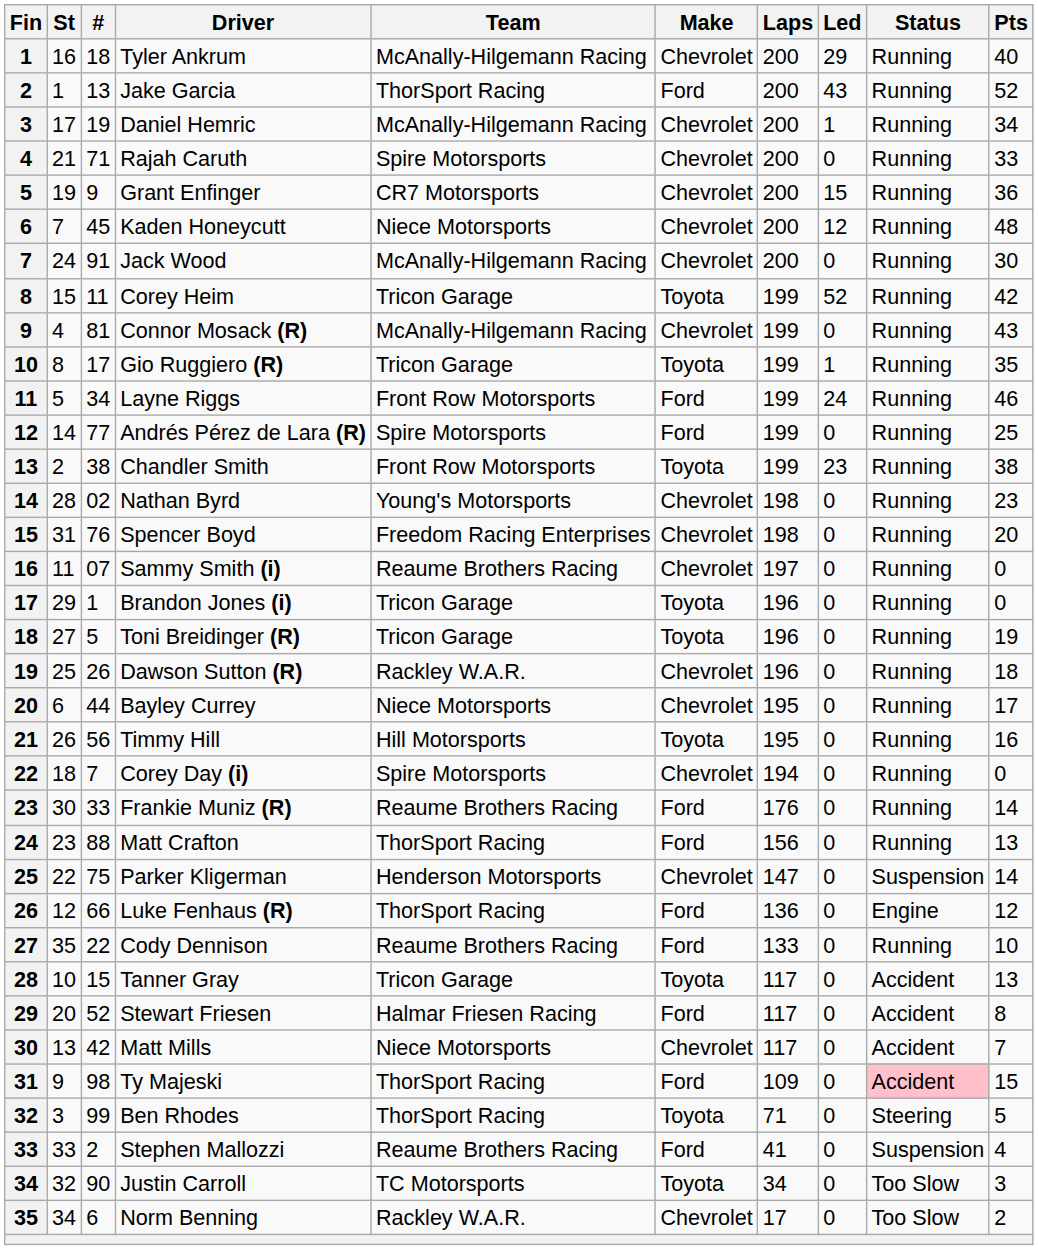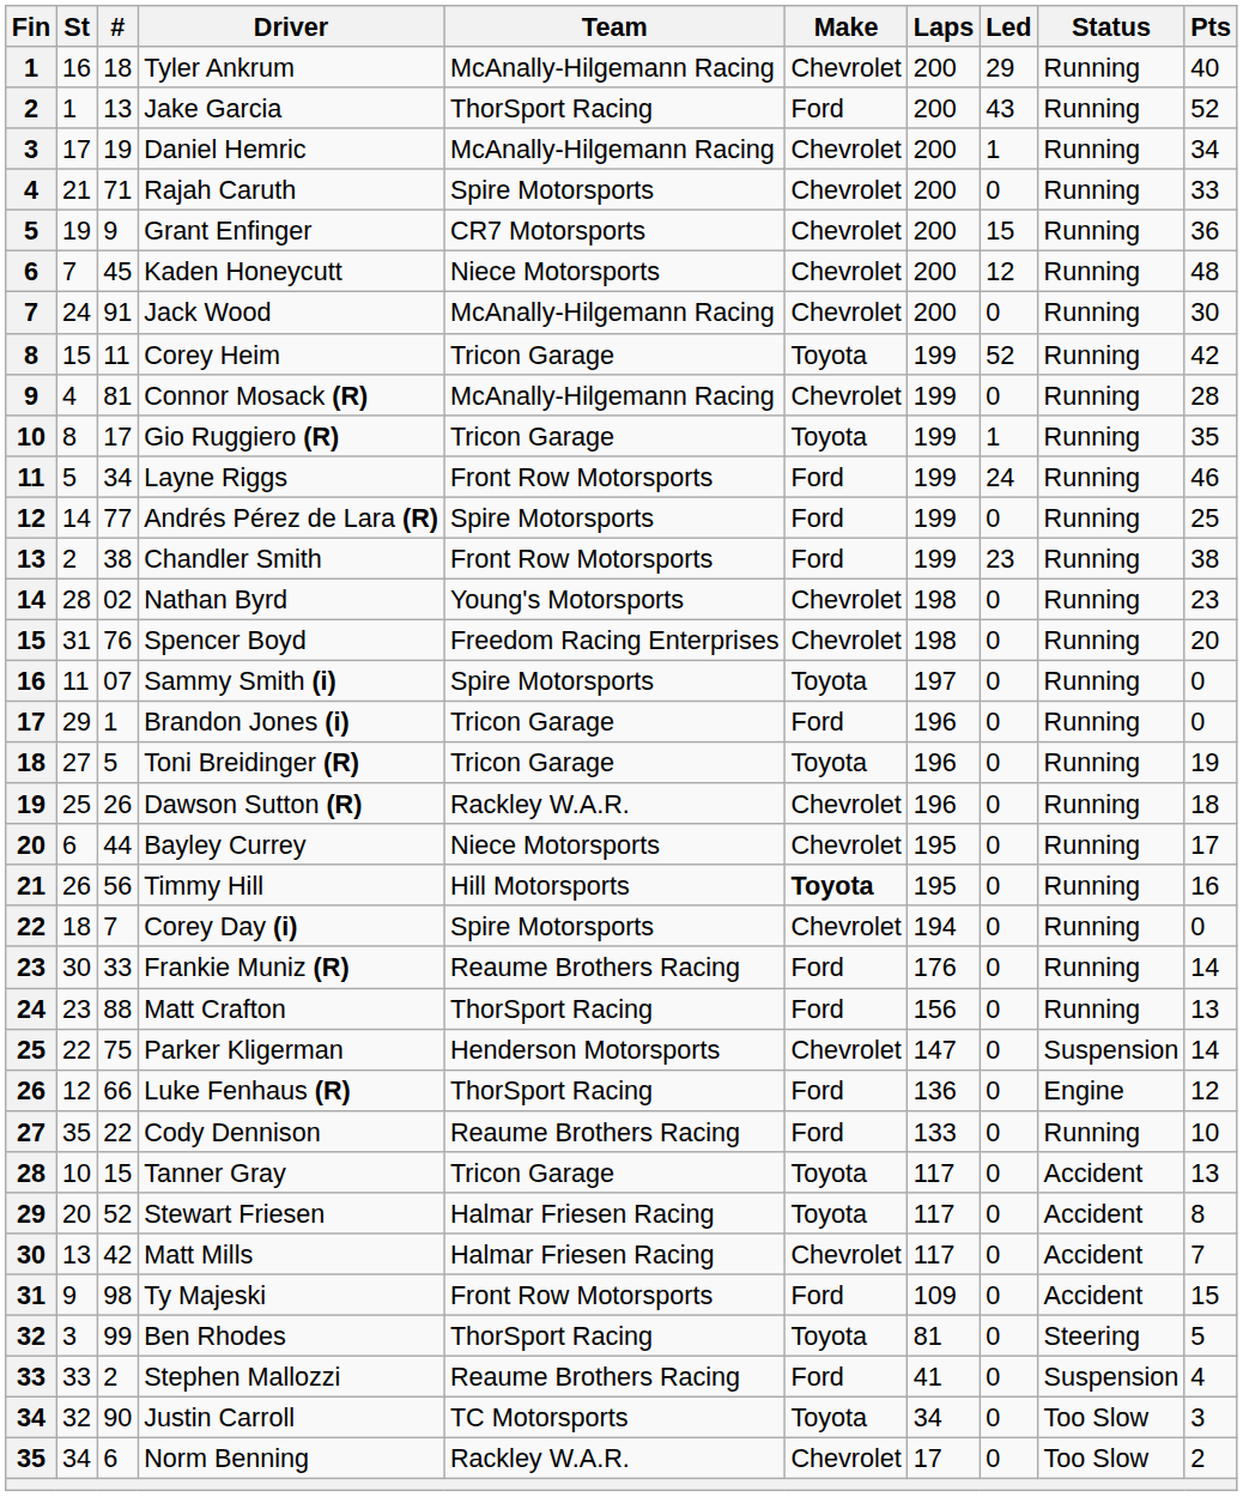Connor Mosack (R) | Pts: 43 -> 28
Chandler Smith | Make: Toyota -> Ford
Sammy Smith (i) | Team: Reaume Brothers Racing -> Spire Motorsports
Sammy Smith (i) | Make: Chevrolet -> Toyota
Brandon Jones (i) | Make: Toyota -> Ford
Timmy Hill | Make: normal -> bold
Stewart Friesen | Make: Ford -> Toyota
Matt Mills | Team: Niece Motorsports -> Halmar Friesen Racing
Ty Majeski | Team: ThorSport Racing -> Front Row Motorsports
Ty Majeski | Status: pink background -> no background
Ben Rhodes | Laps: 71 -> 81
